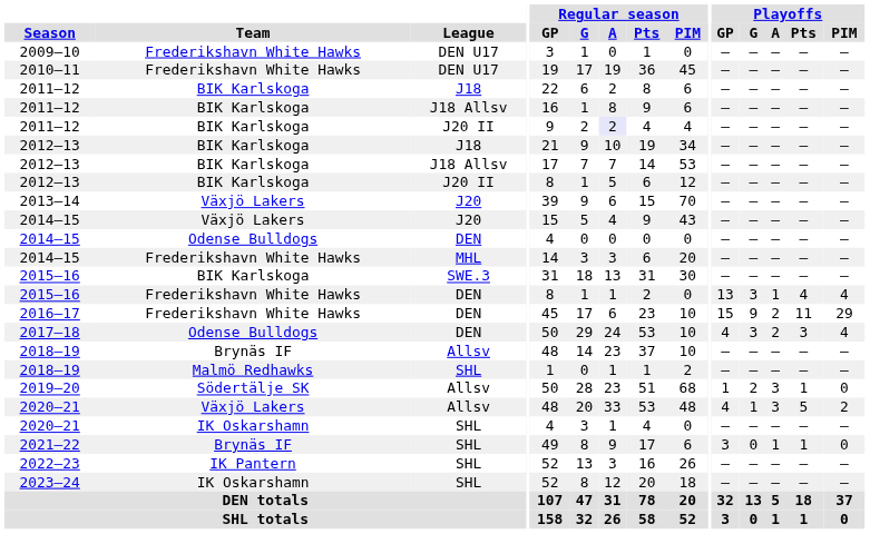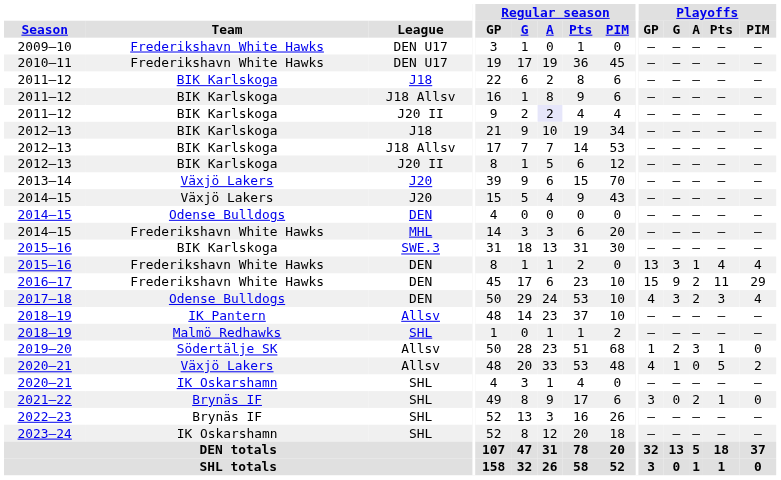2018–19 / Allsv | Team: Brynäs IF -> IK Pantern
2020–21 / Allsv | Playoffs / A: 3 -> 0
2021–22 | Playoffs / A: 1 -> 2
2022–23 | Team: IK Pantern -> Brynäs IF
